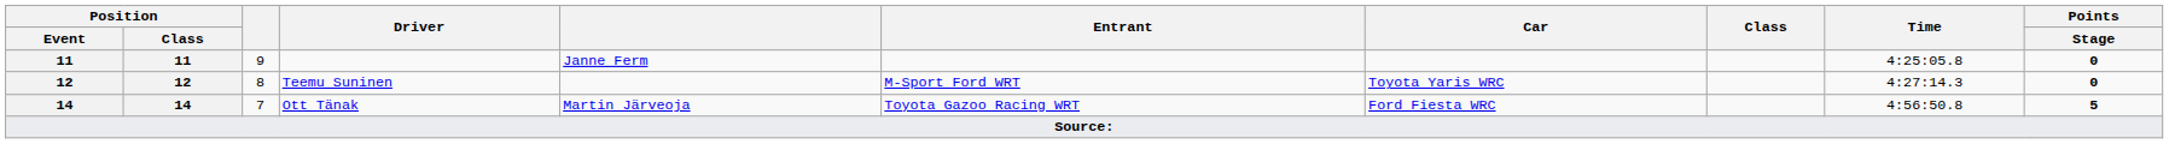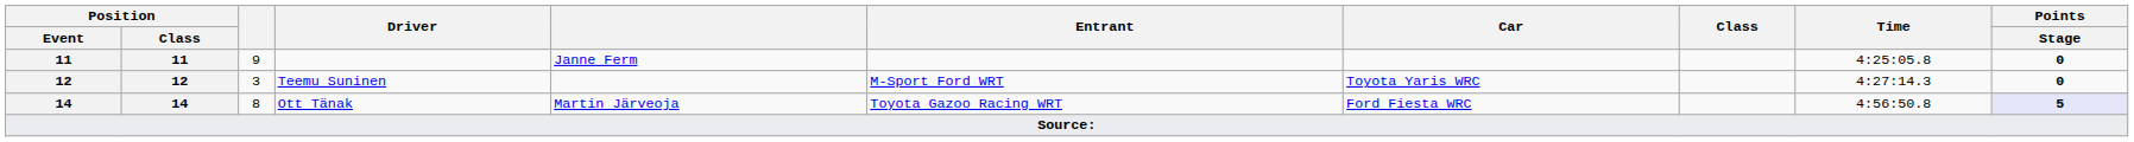Teemu Suninen | column 3: 8 -> 3
Ott Tänak | column 3: 7 -> 8
Ott Tänak | Points / Stage: no background -> lavender background
